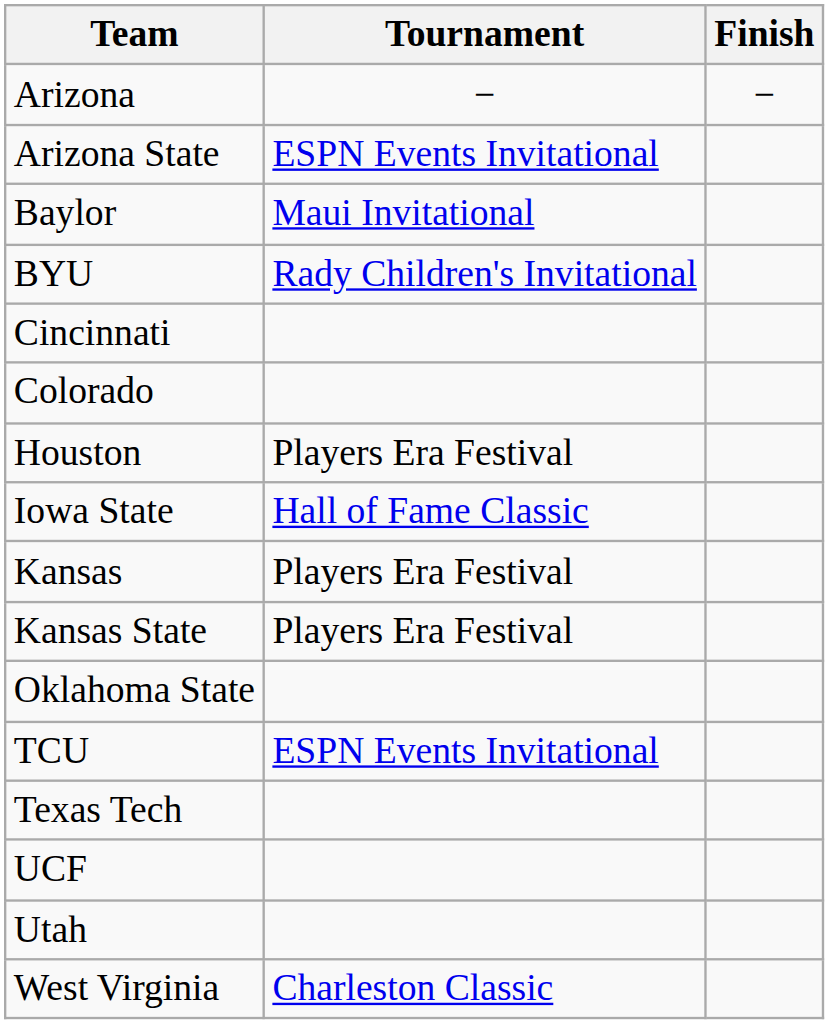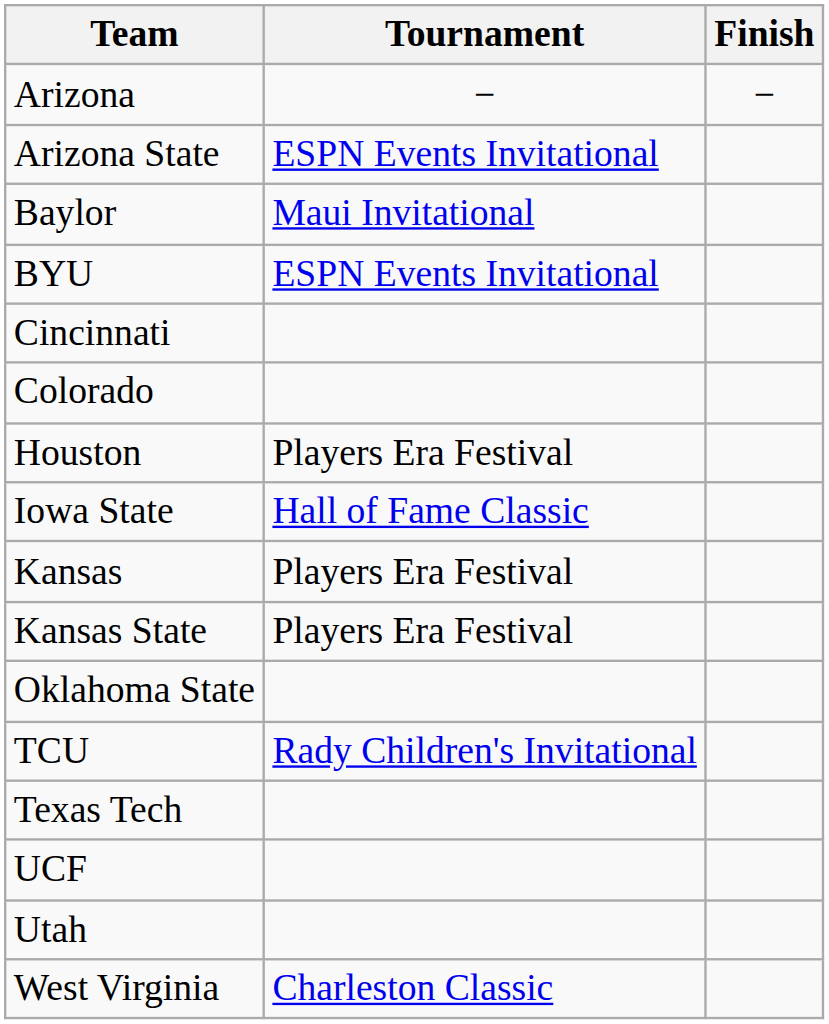BYU | Tournament: Rady Children's Invitational -> ESPN Events Invitational
TCU | Tournament: ESPN Events Invitational -> Rady Children's Invitational
